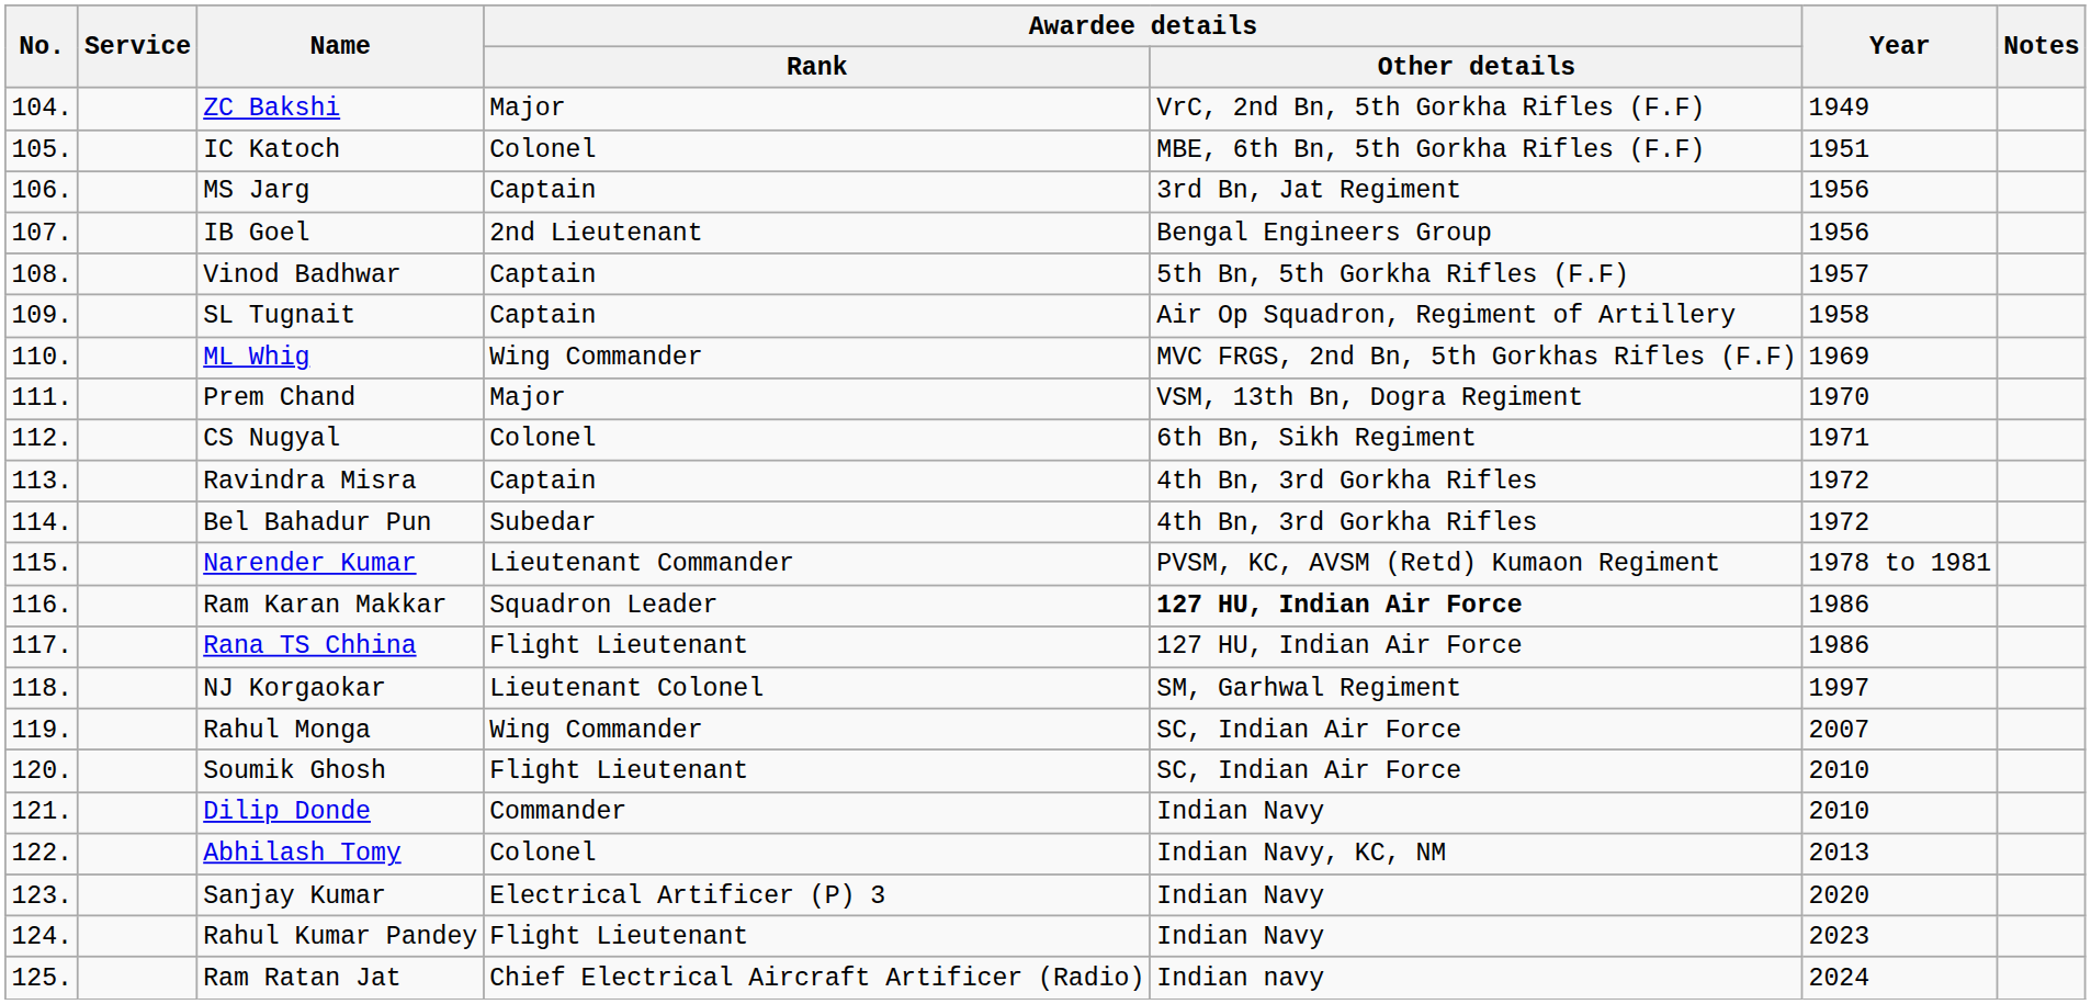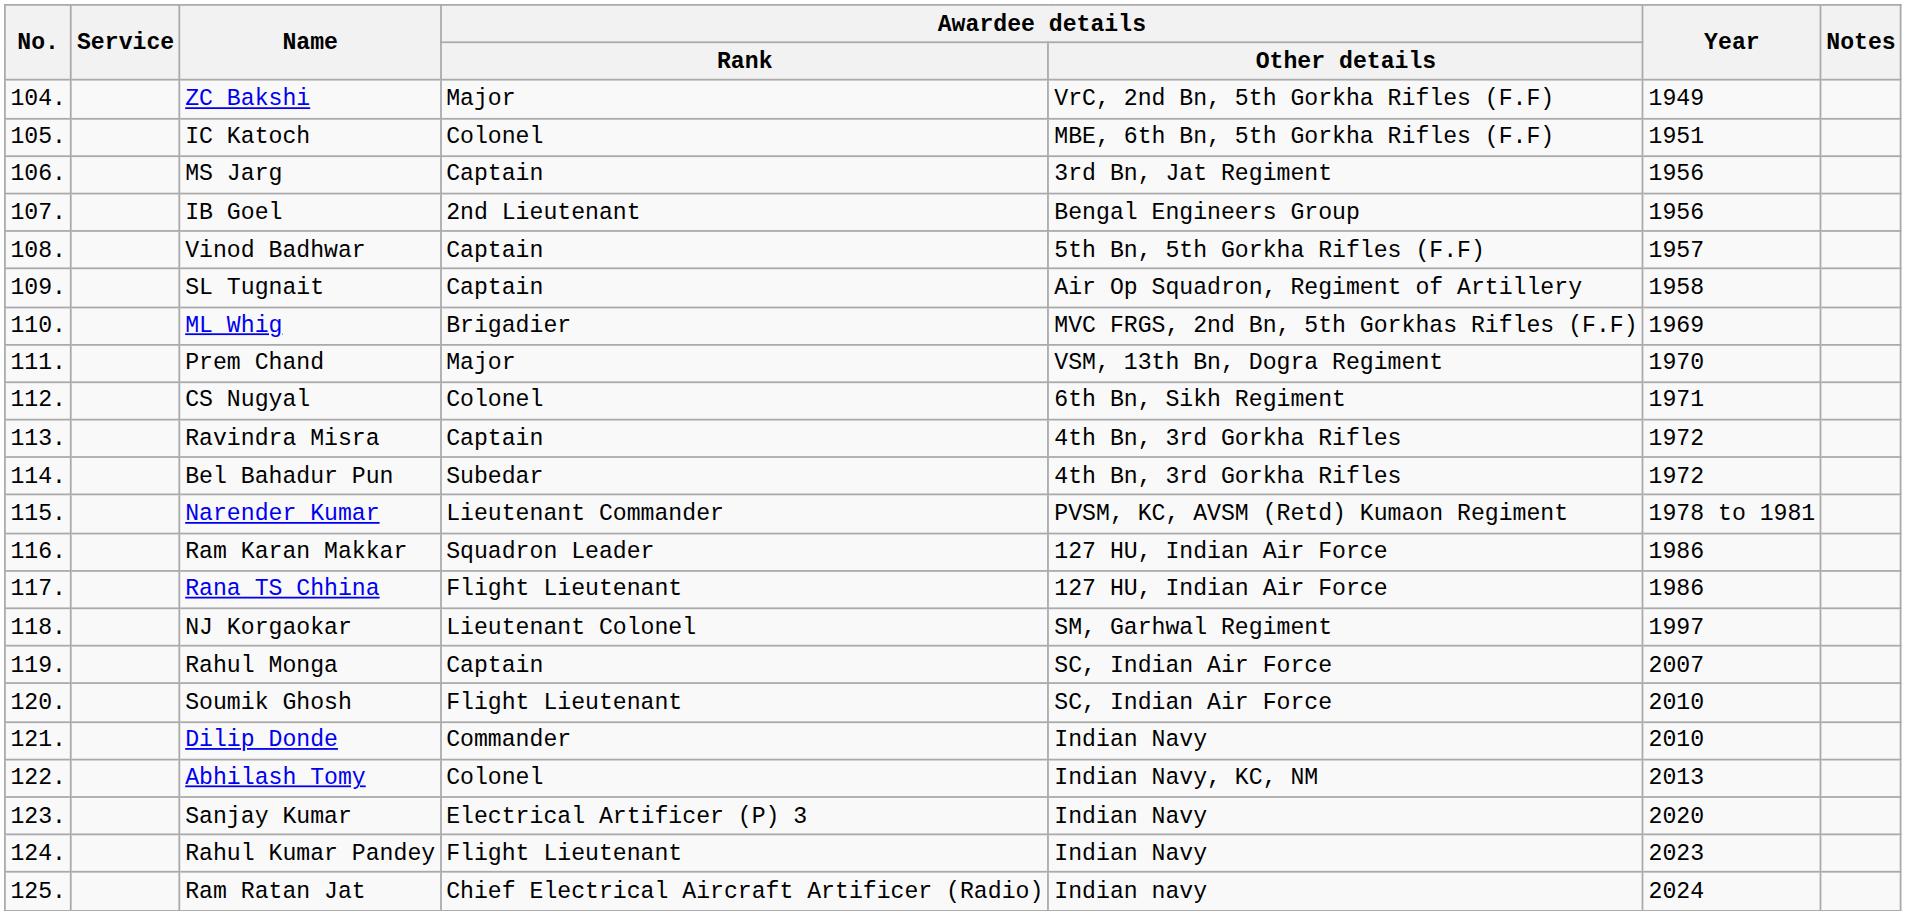ML Whig | Awardee details / Rank: Wing Commander -> Brigadier
Ram Karan Makkar | Awardee details / Other details: bold -> normal
Rahul Monga | Awardee details / Rank: Wing Commander -> Captain
